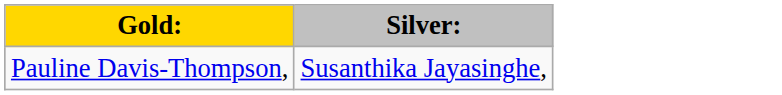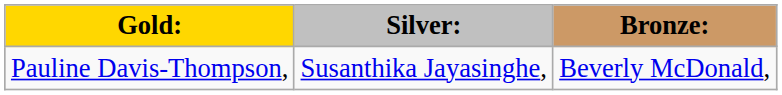+ column: Bronze: | Beverly McDonald,
